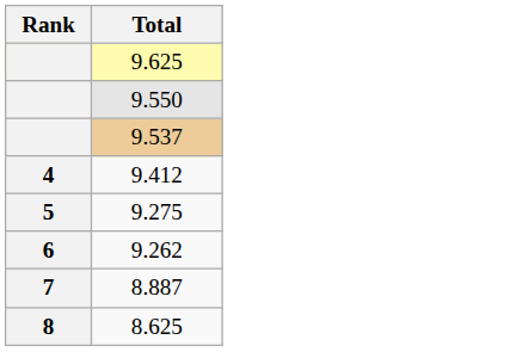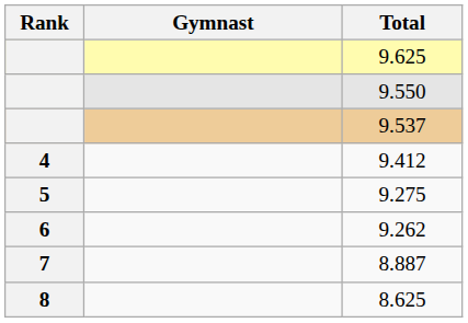+ column: Gymnast
